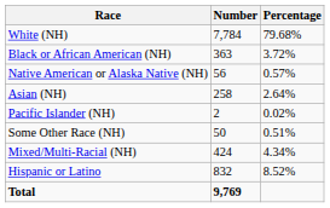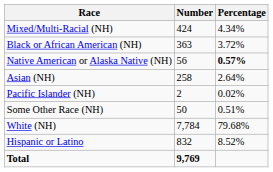rows swapped: White (NH) <-> Mixed/Multi-Racial (NH)
Native American or Alaska Native (NH) | Percentage: normal -> bold
